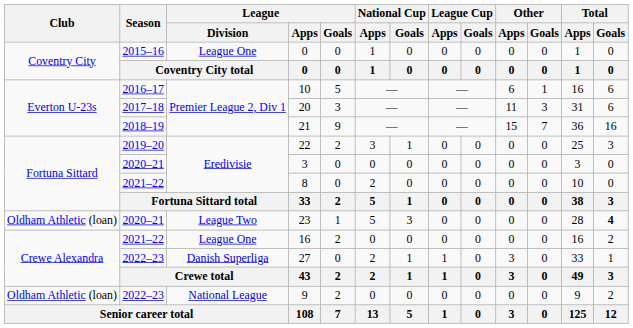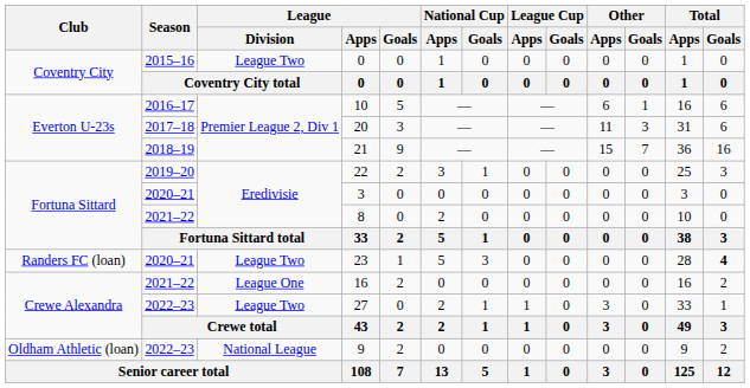2015–16 / 0 | League / Division: League One -> League Two
23 | Club: Oldham Athletic (loan) -> Randers FC (loan)
27 | League / Division: Danish Superliga -> League Two
